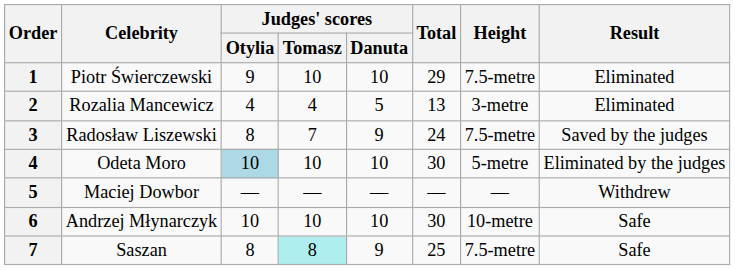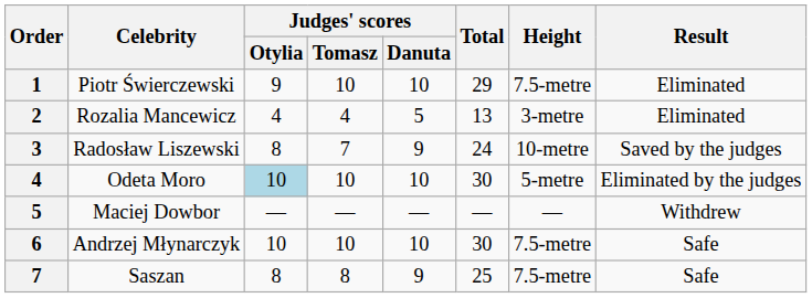Radosław Liszewski | Height: 7.5-metre -> 10-metre
Andrzej Młynarczyk | Height: 10-metre -> 7.5-metre
Saszan | Judges' scores / Tomasz: paleturquoise background -> no background
